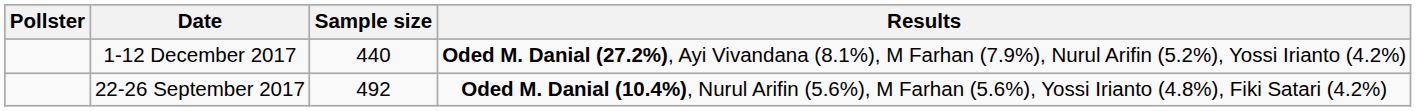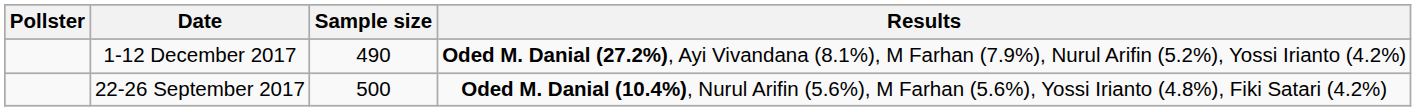1-12 December 2017 | Sample size: 440 -> 490
22-26 September 2017 | Sample size: 492 -> 500
